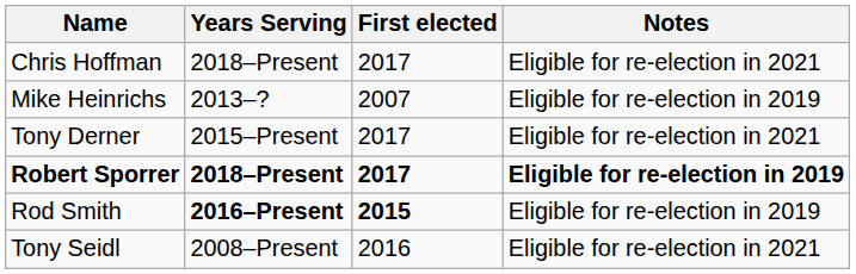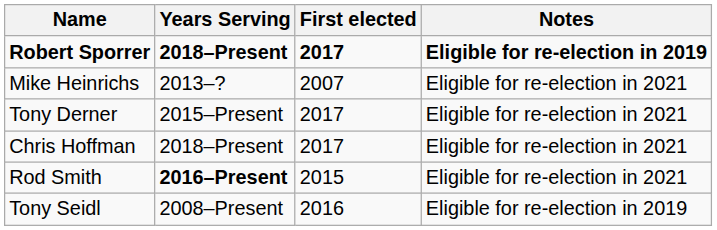rows swapped: Robert Sporrer <-> Chris Hoffman
Mike Heinrichs | Notes: Eligible for re-election in 2019 -> Eligible for re-election in 2021
Rod Smith | First elected: bold -> normal
Rod Smith | Notes: Eligible for re-election in 2019 -> Eligible for re-election in 2021
Tony Seidl | Notes: Eligible for re-election in 2021 -> Eligible for re-election in 2019
